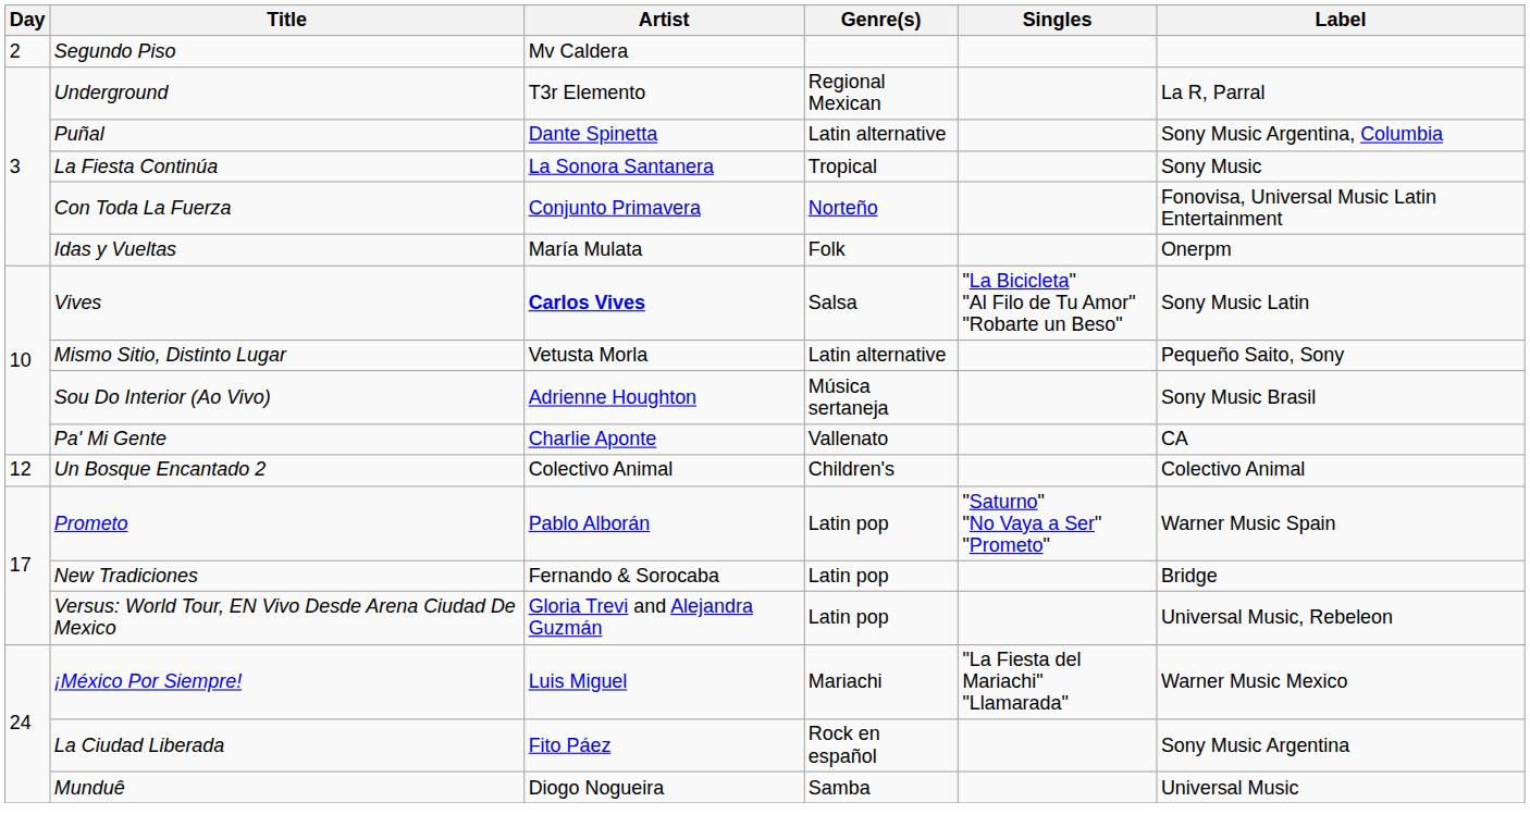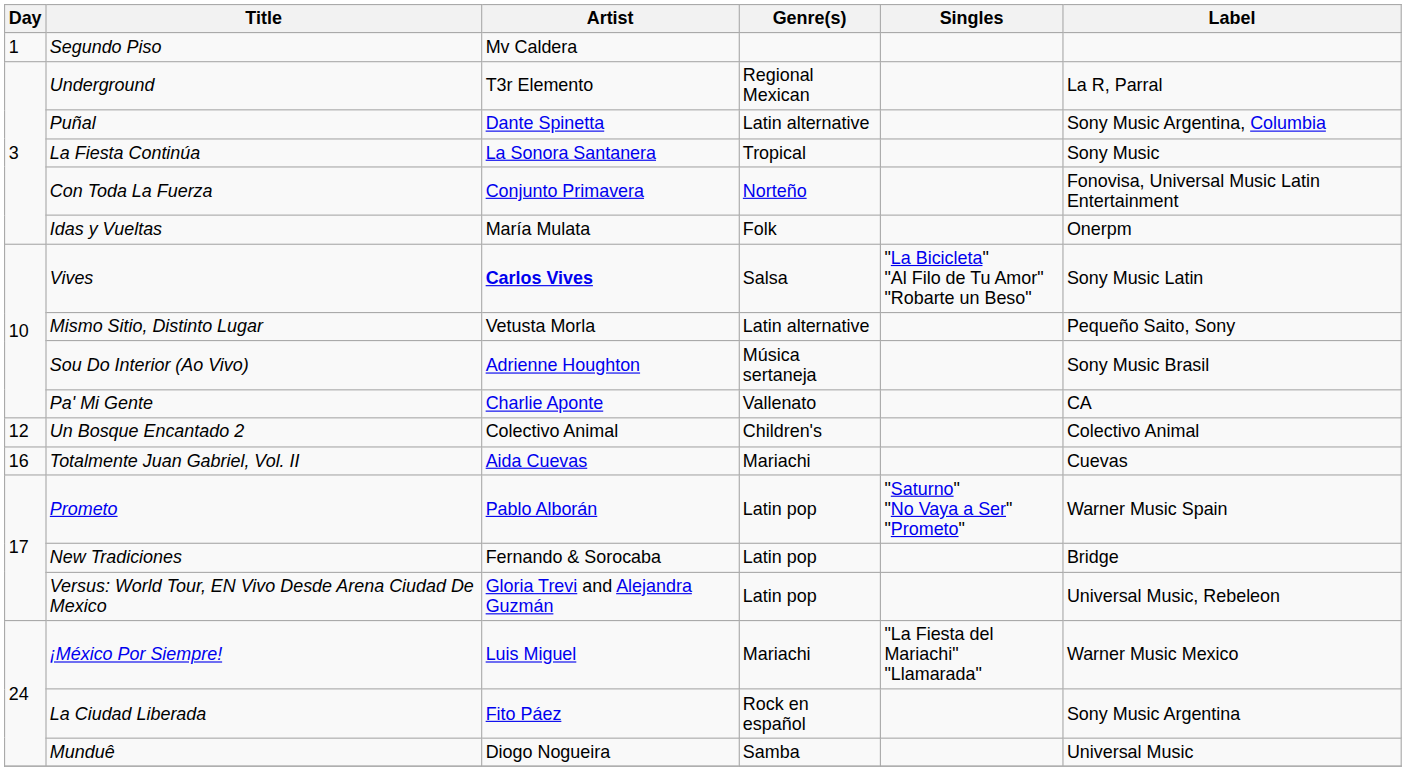Segundo Piso | Day: 2 -> 1
+ row: 16 | Totalmente Juan Gabriel, Vol. II | Aida Cuevas | Mariachi | Cuevas
